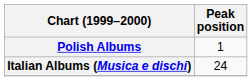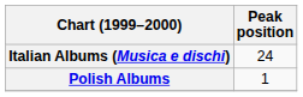rows swapped: Italian Albums (Musica e dischi) <-> Polish Albums
